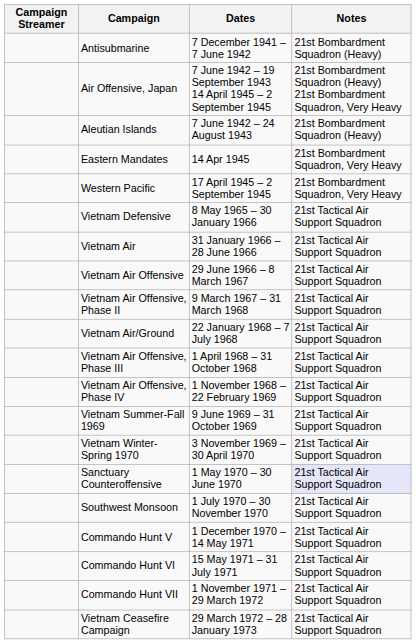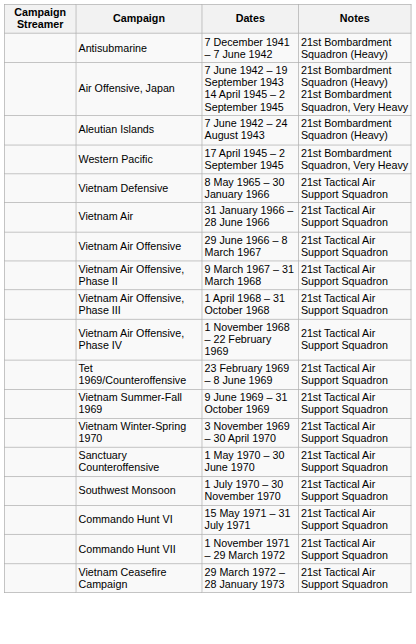- row: Eastern Mandates | 14 Apr 1945 | 21st Bombardment Squadron, Very Heavy
- row: Vietnam Air/Ground | 22 January 1968 – 7 July 1968 | 21st Tactical Air Support Squadron
+ row: Tet 1969/Counteroffensive | 23 February 1969 – 8 June 1969 | 21st Tactical Air Support Squadron
Sanctuary Counteroffensive | Notes: lavender background -> no background
- row: Commando Hunt V | 1 December 1970 – 14 May 1971 | 21st Tactical Air Support Squadron
